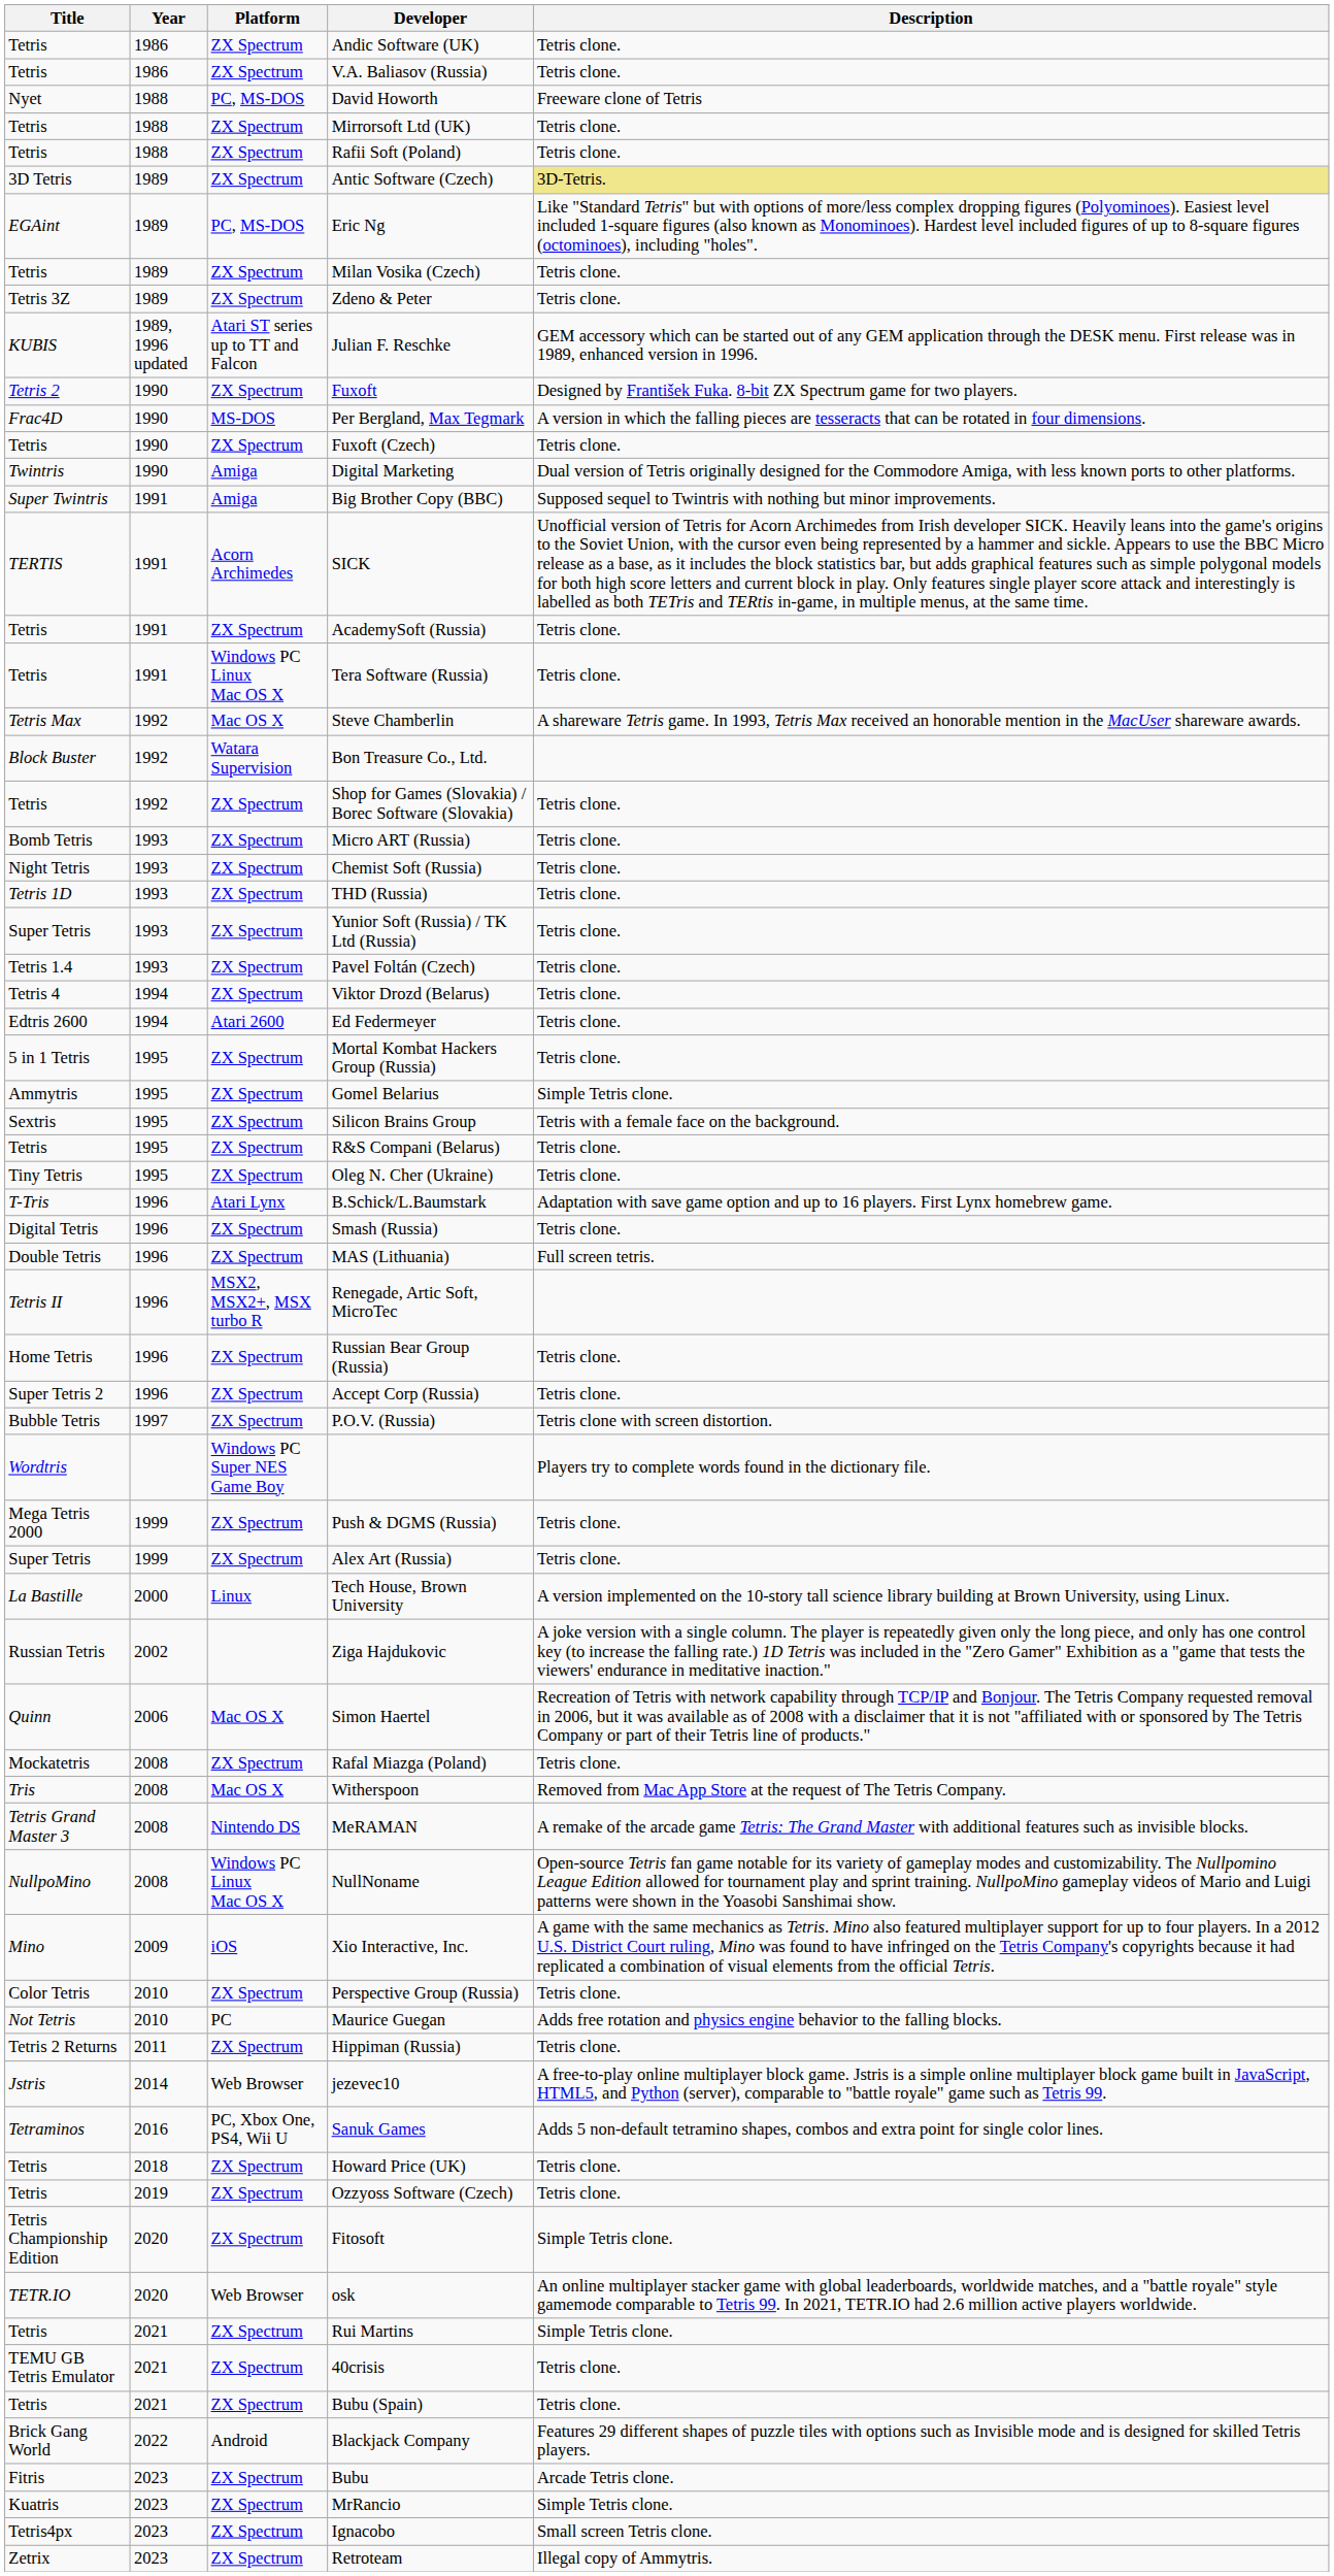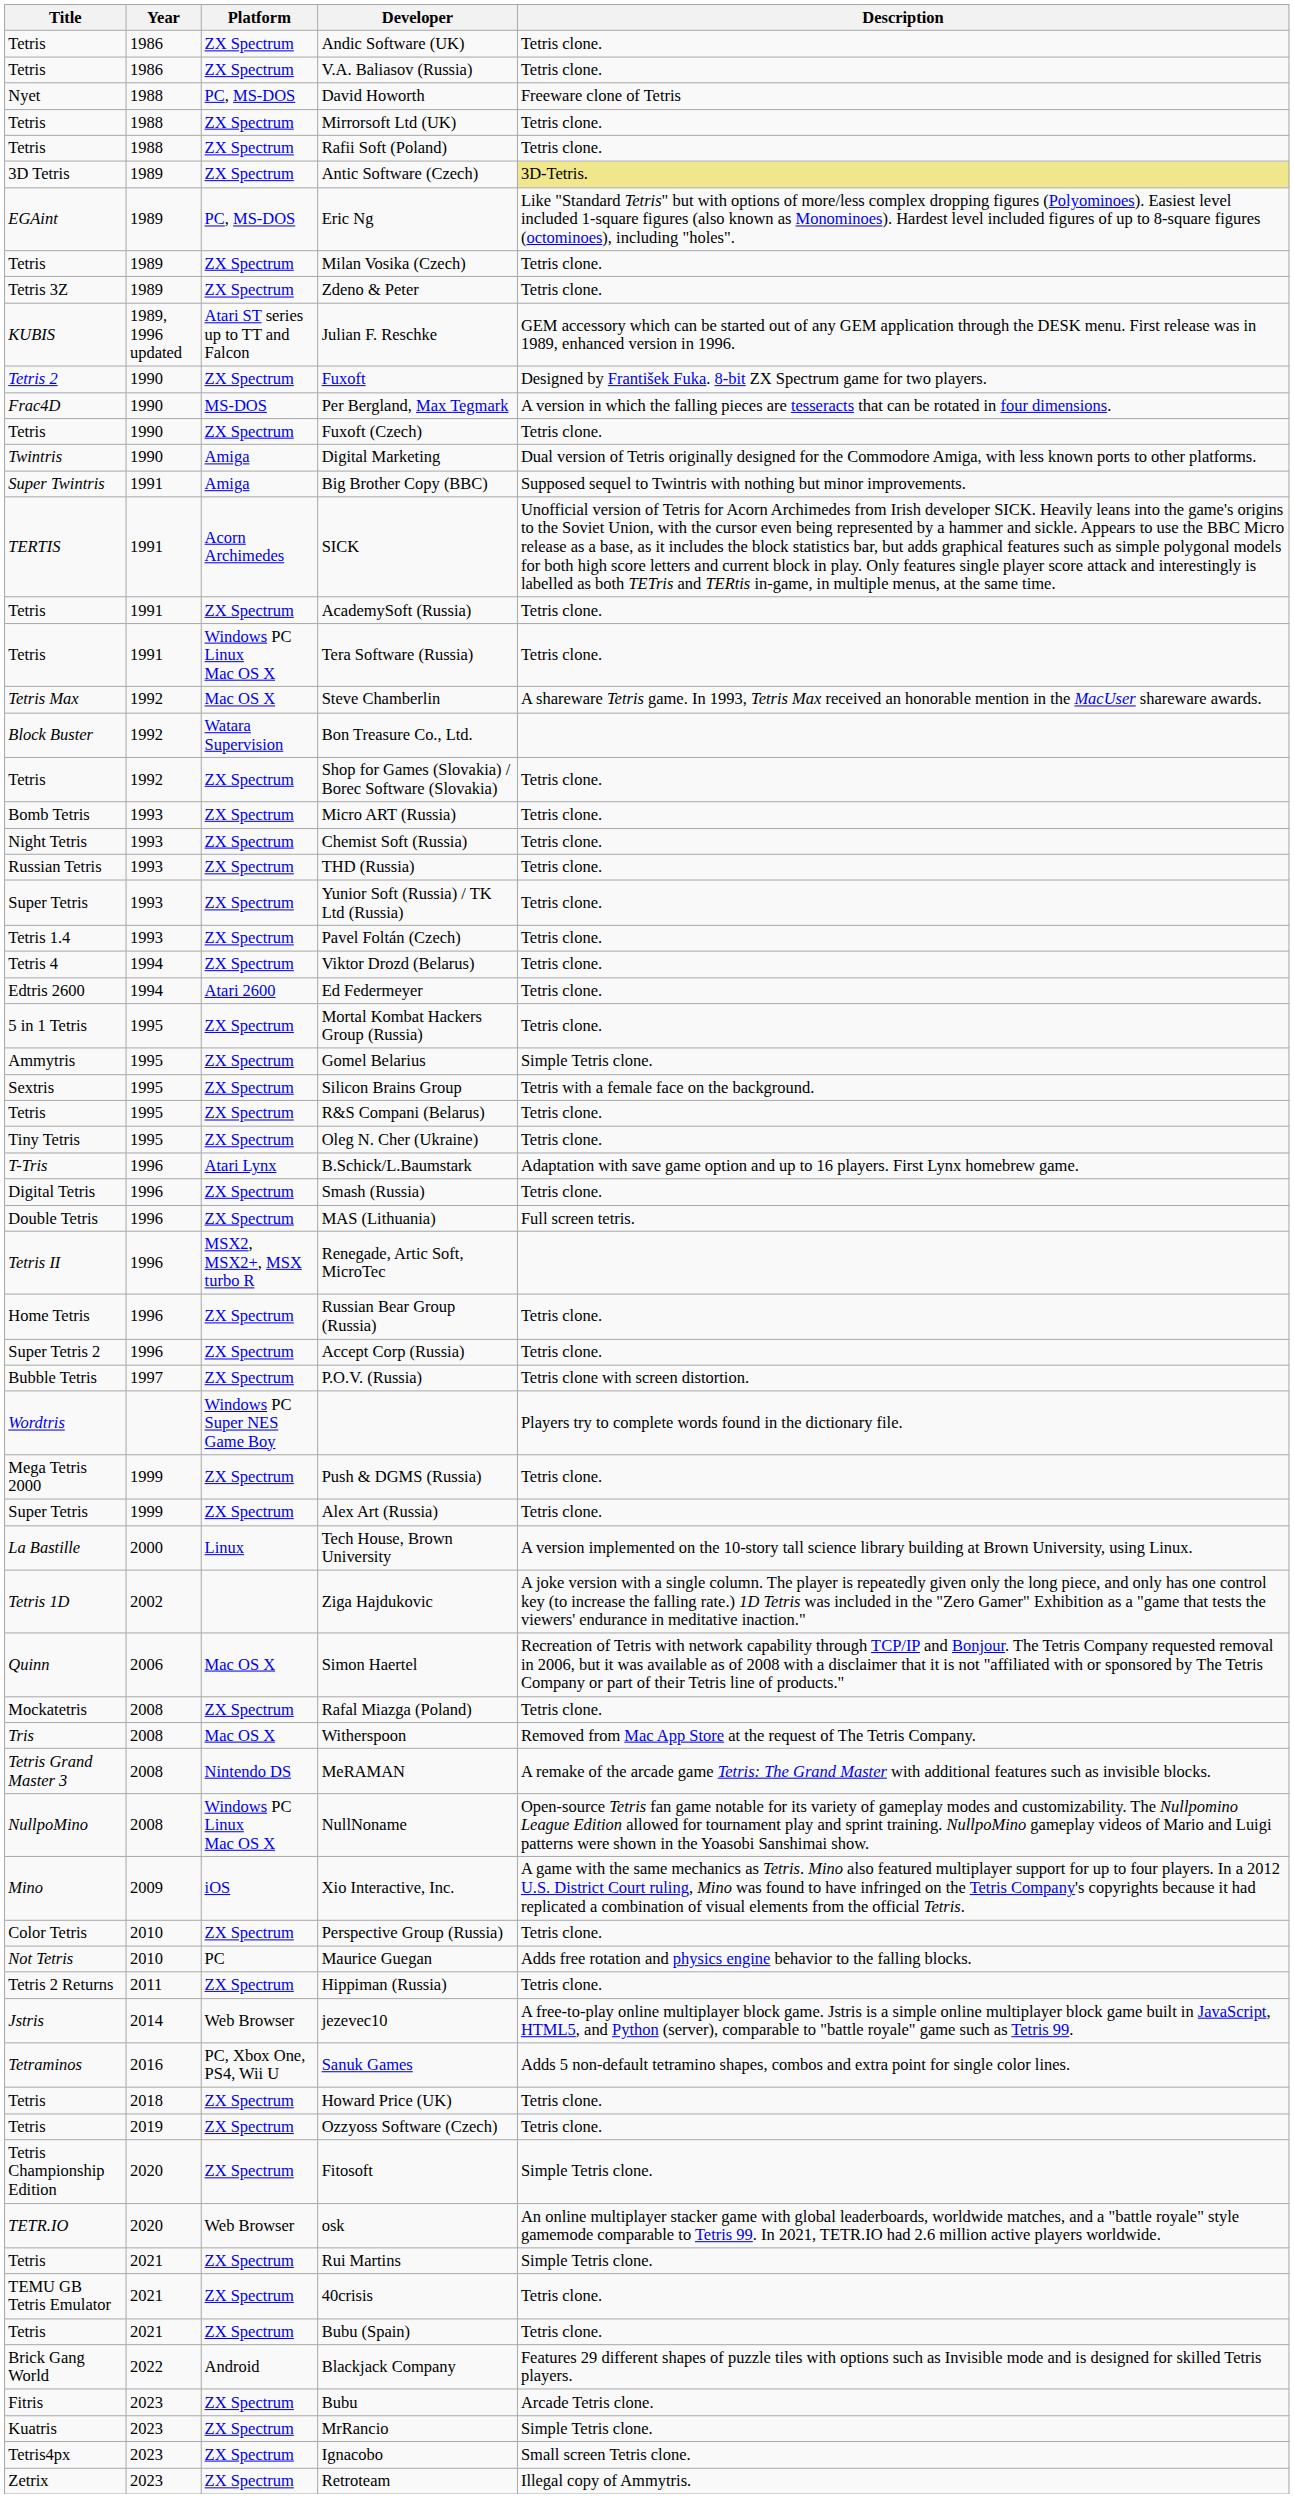THD (Russia) | Title: Tetris 1D -> Russian Tetris
Ziga Hajdukovic | Title: Russian Tetris -> Tetris 1D
